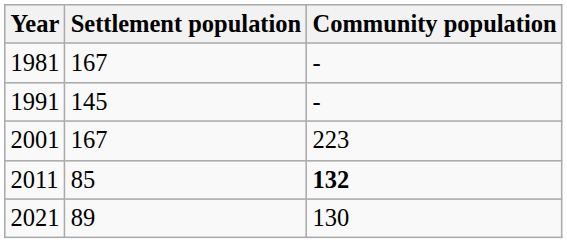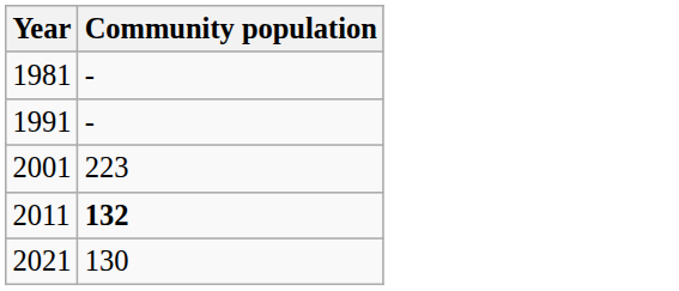- column: Settlement population | 167 | 145 | 167 | 85 | 89
